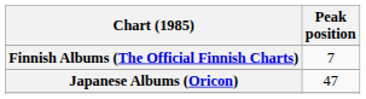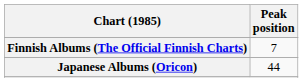Japanese Albums (Oricon) | Peak position: 47 -> 44
